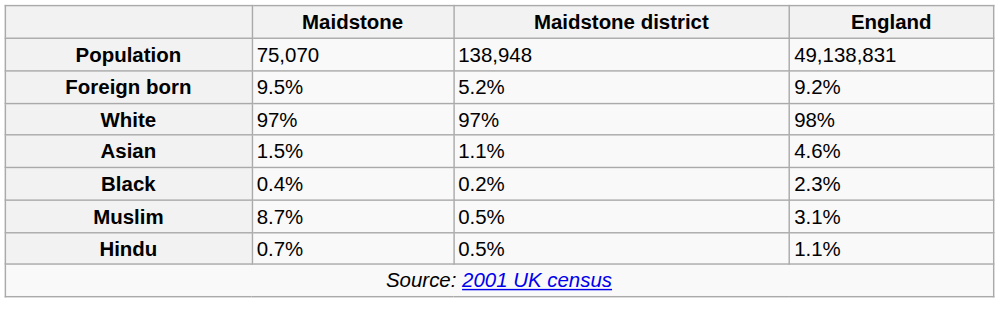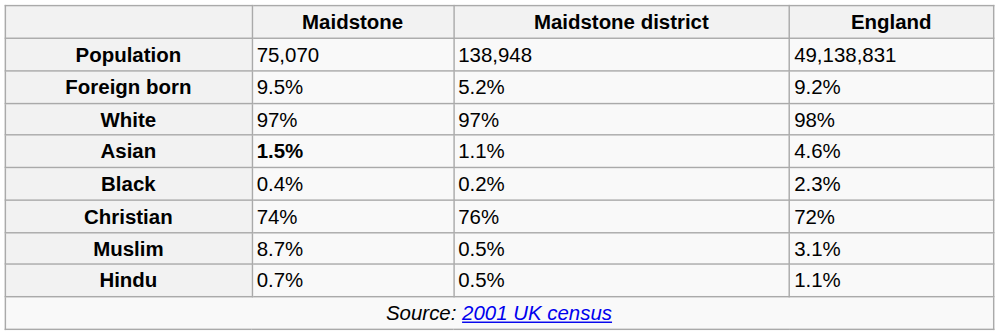Asian | Maidstone: normal -> bold
+ row: Christian | 74% | 76% | 72%
